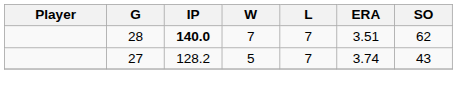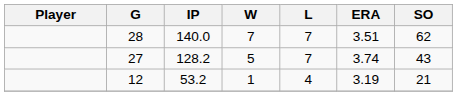28 | IP: bold -> normal
+ row: 12 | 53.2 | 1 | 4 | 3.19 | 21
